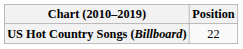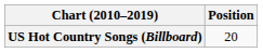US Hot Country Songs (Billboard) | Position: 22 -> 20
